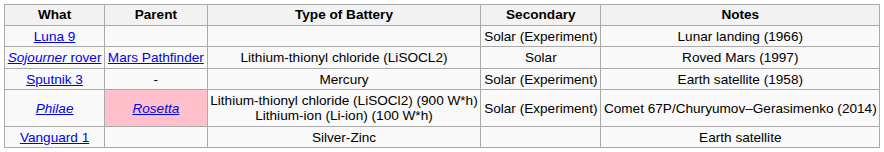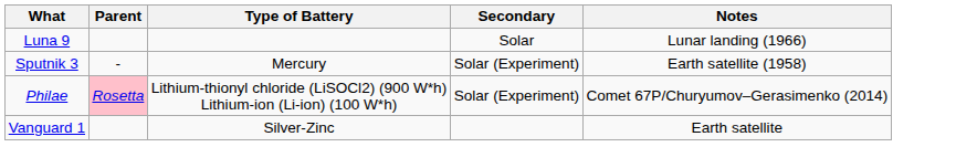Luna 9 | Secondary: Solar (Experiment) -> Solar
- row: Sojourner rover | Mars Pathfinder | Lithium-thionyl chloride (LiSOCL2) | Solar | Roved Mars (1997)
